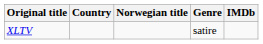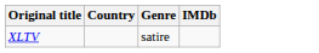- column: Norwegian title
